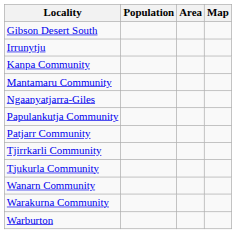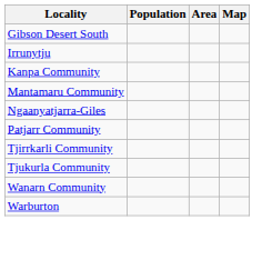- row: Papulankutja Community
- row: Warakurna Community
